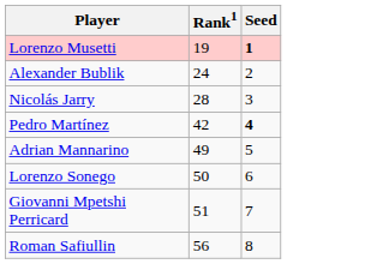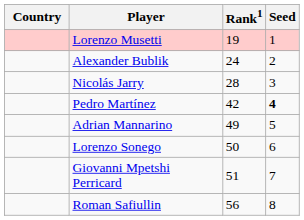+ column: Country
Lorenzo Musetti | Seed: bold -> normal
